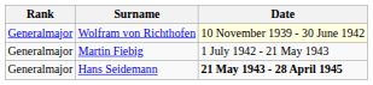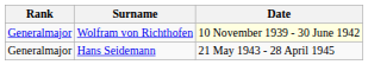- row: Generalmajor | Martin Fiebig | 1 July 1942 - 21 May 1943
Hans Seidemann | Date: bold -> normal
